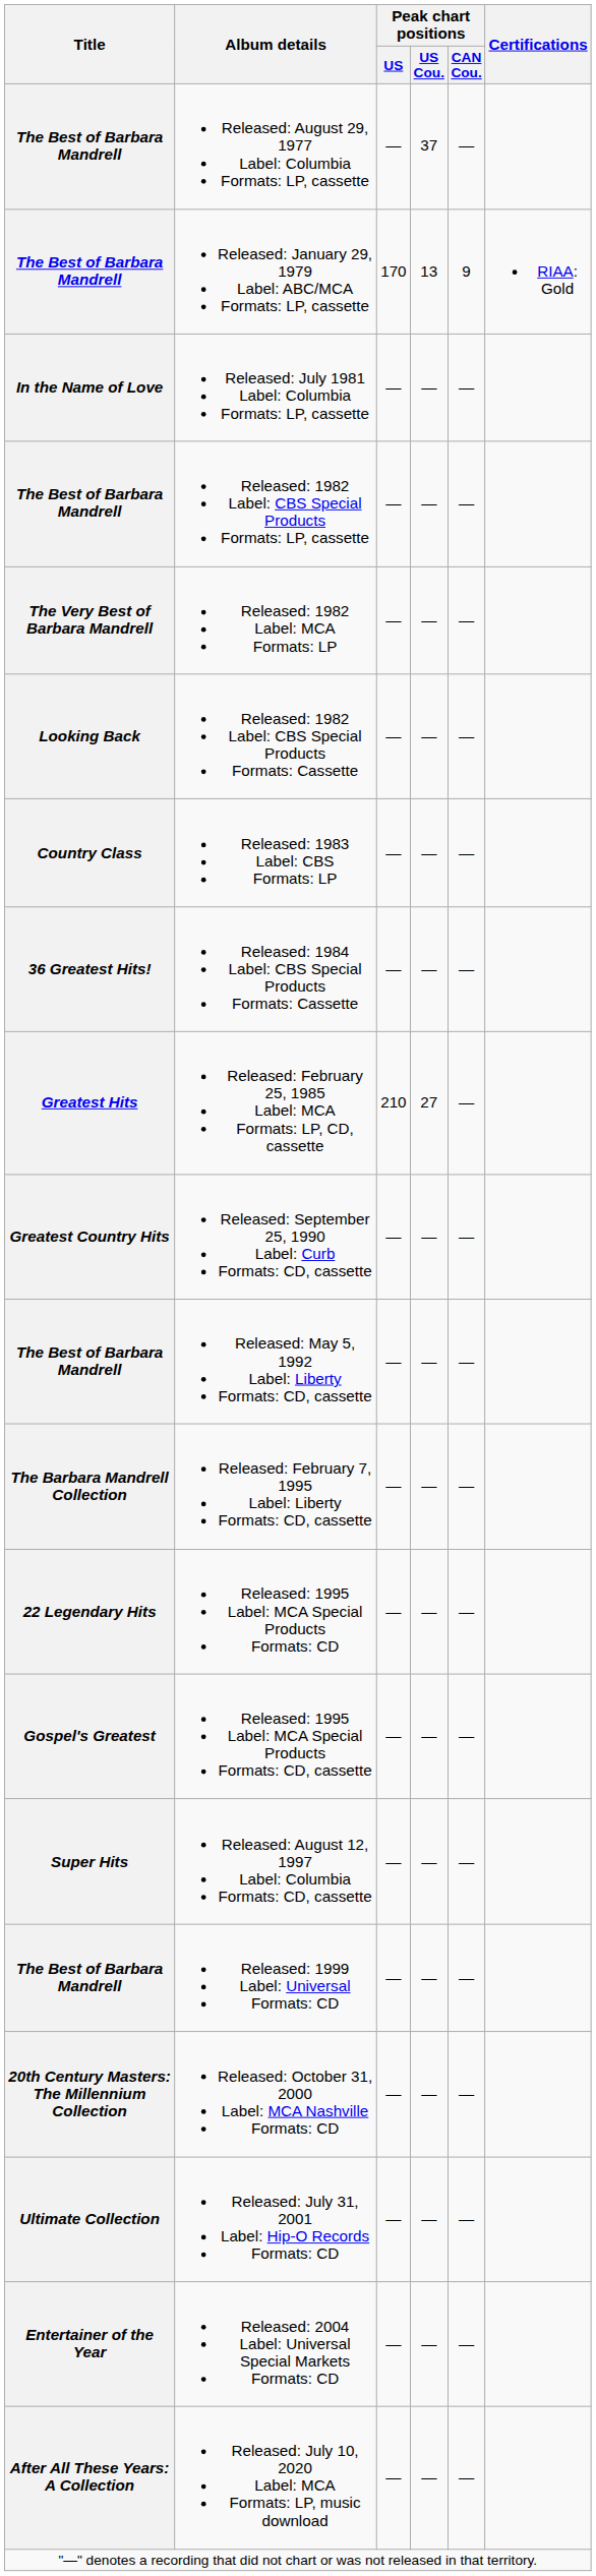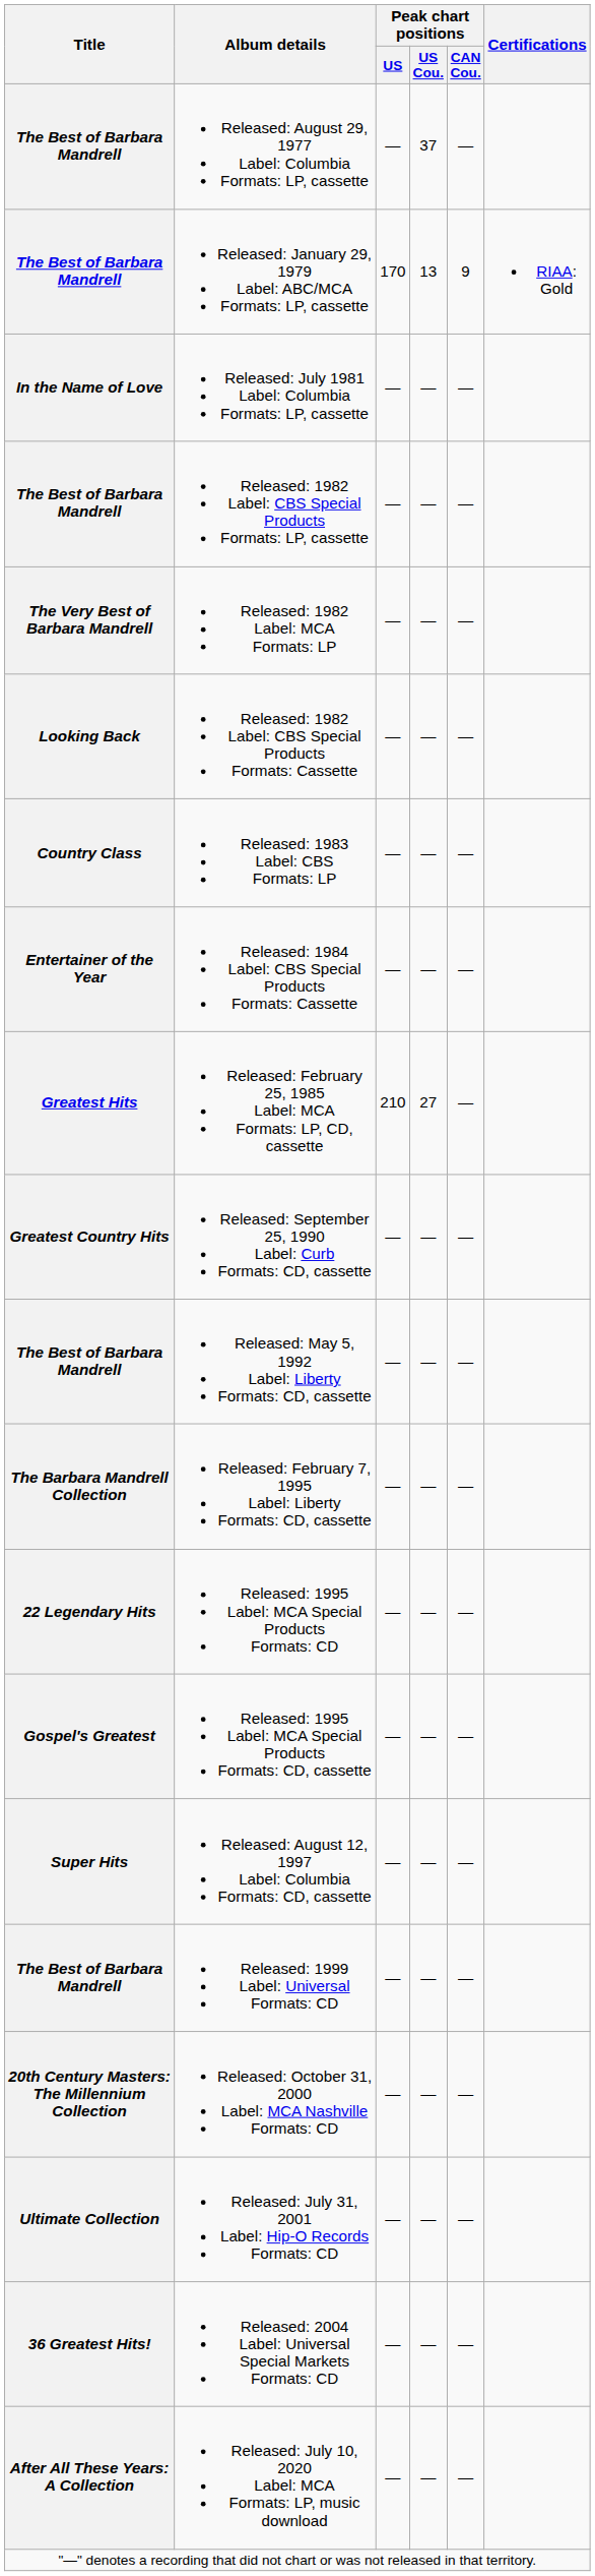Released: 1984 Label: CBS Special Products Formats: Cassette | Title: 36 Greatest Hits! -> Entertainer of the Year
Released: 2004 Label: Universal Special Markets Formats: CD | Title: Entertainer of the Year -> 36 Greatest Hits!
